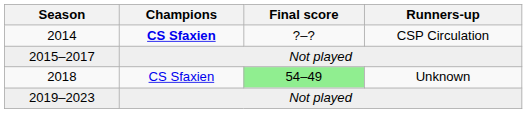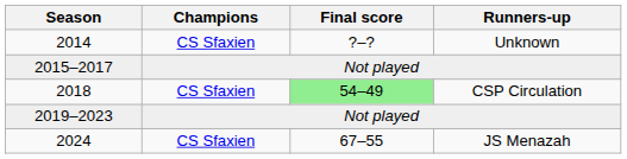2014 | Champions: bold -> normal
2014 | Runners-up: CSP Circulation -> Unknown
2018 | Runners-up: Unknown -> CSP Circulation
+ row: 2024 | CS Sfaxien | 67–55 | JS Menazah
